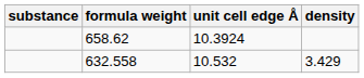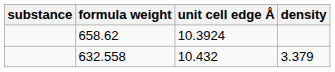632.558 | unit cell edge Å: 10.532 -> 10.432
632.558 | density: 3.429 -> 3.379
